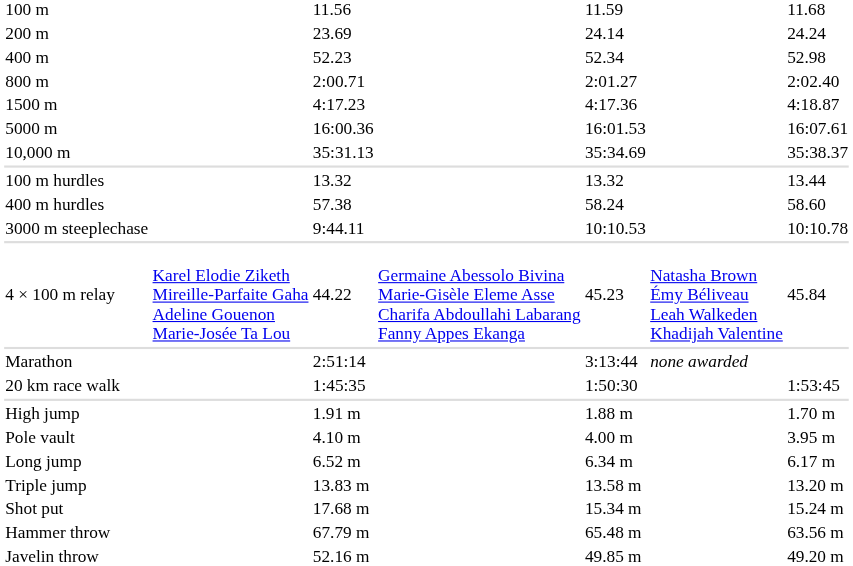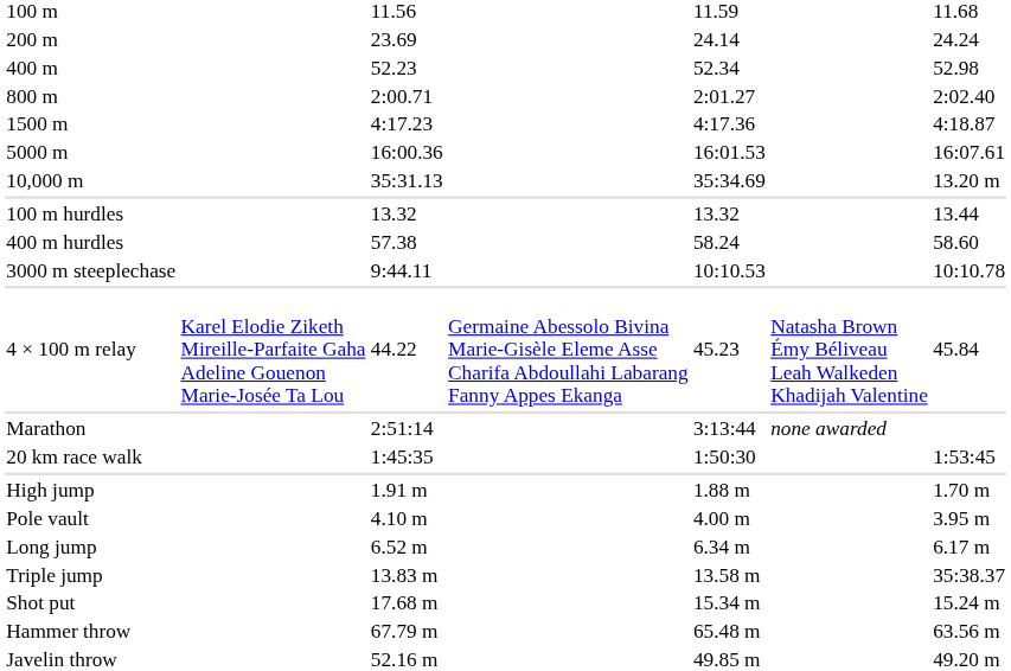10,000 m | column 7: 35:38.37 -> 13.20 m
Triple jump | column 7: 13.20 m -> 35:38.37
